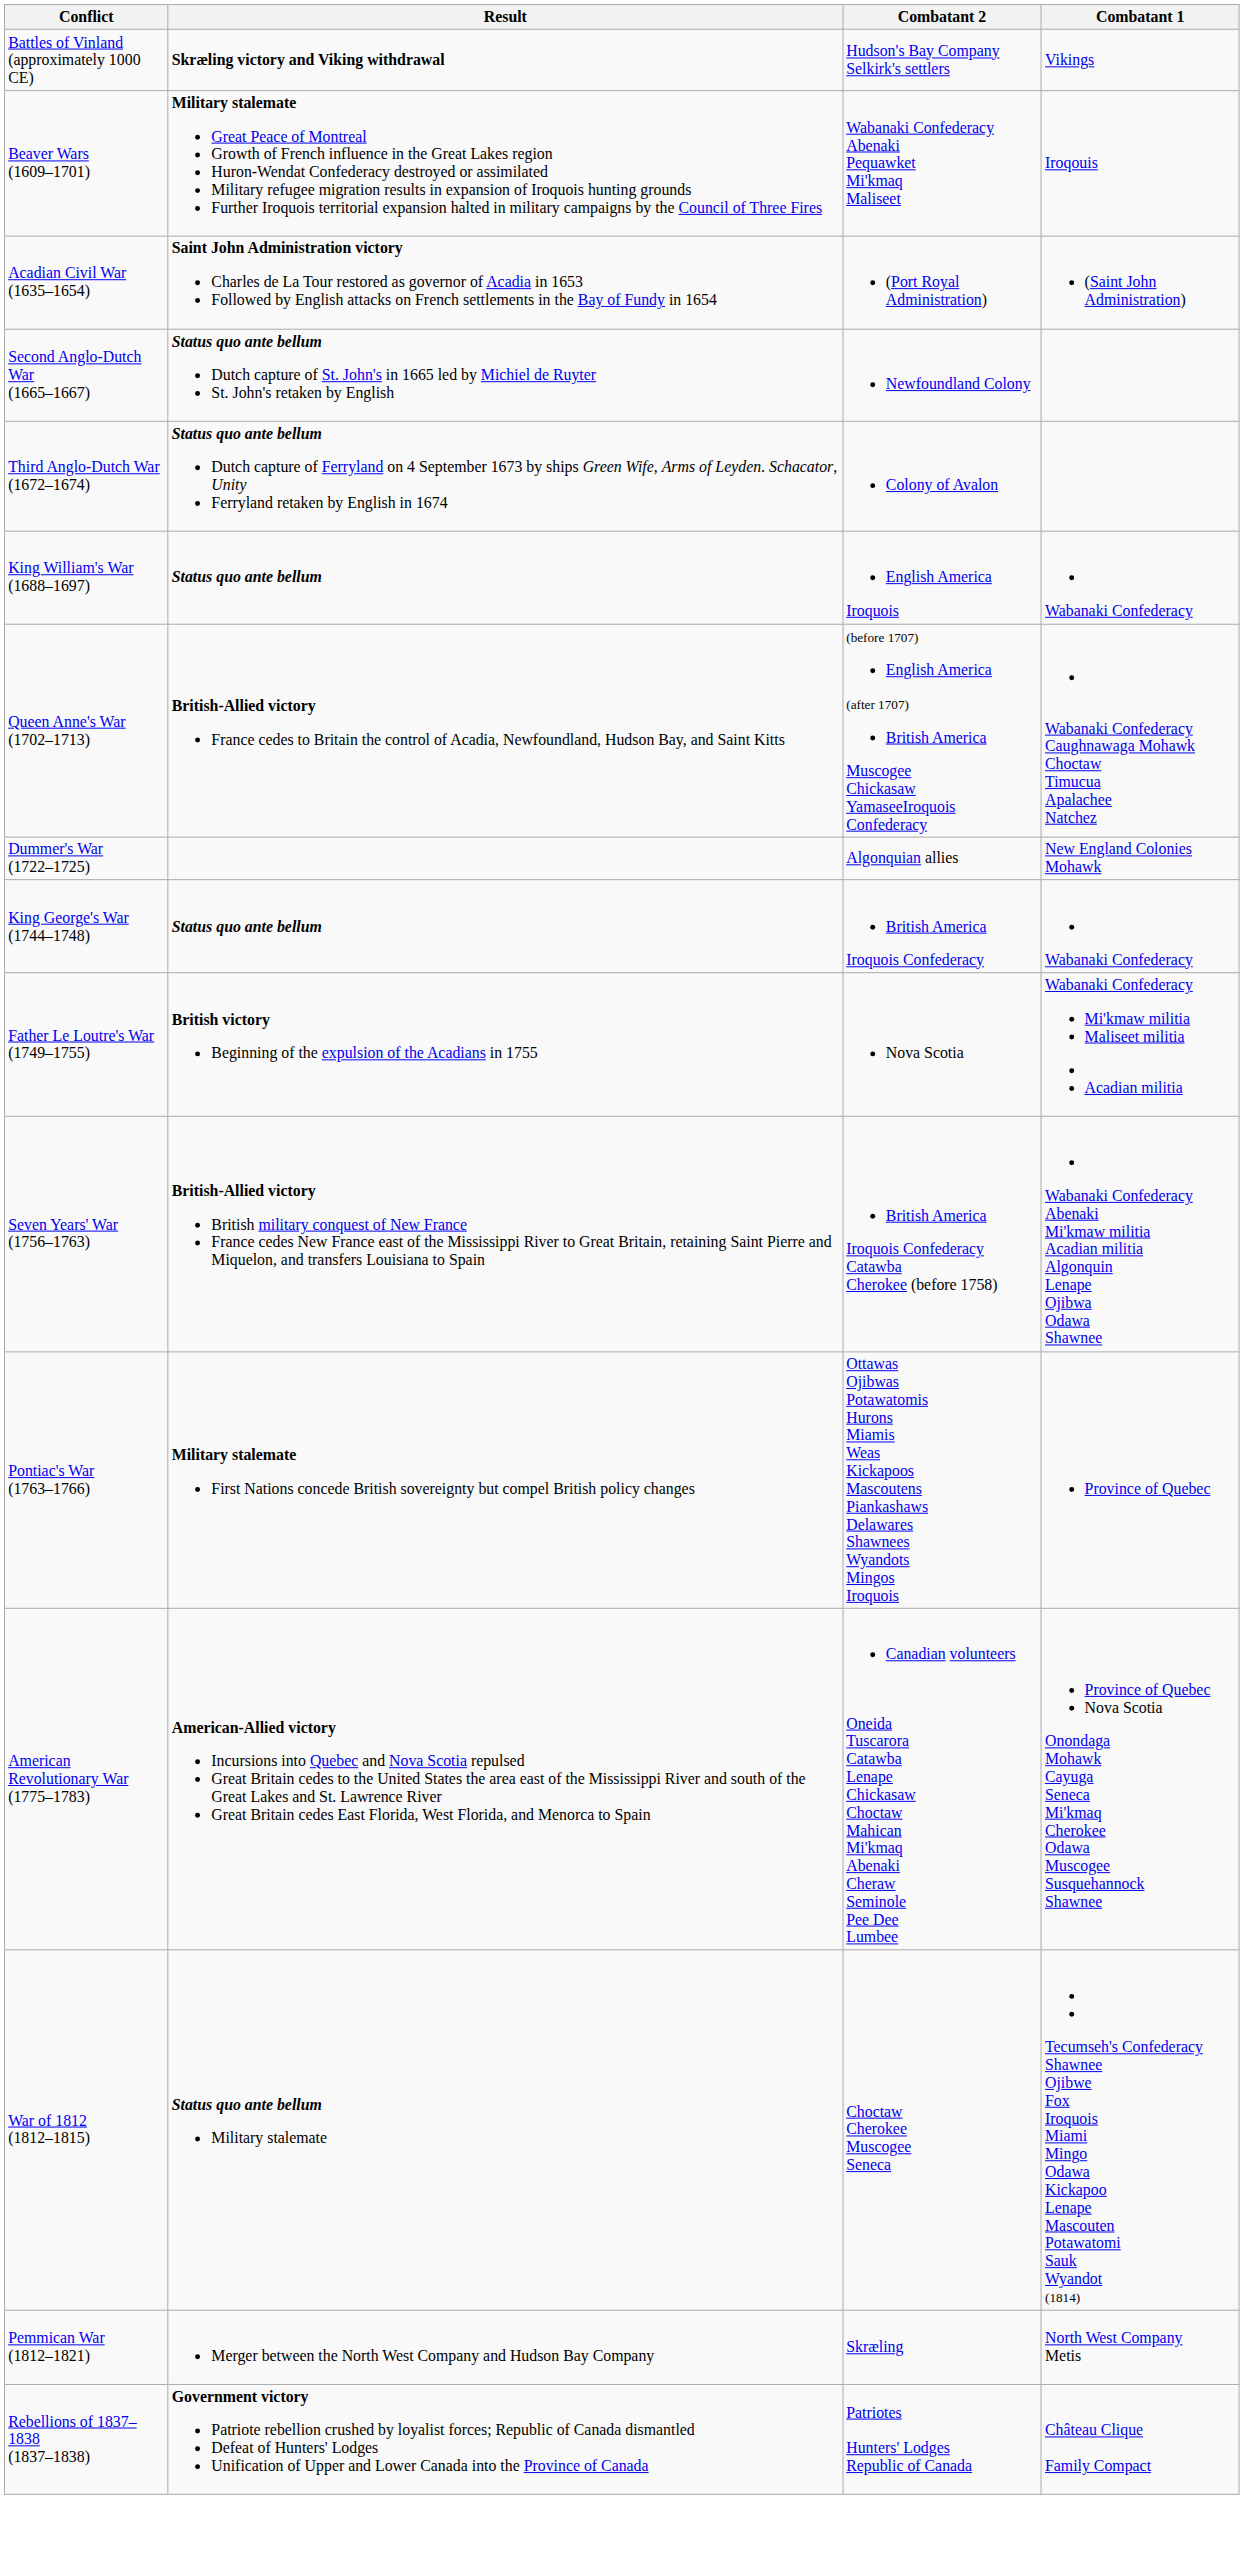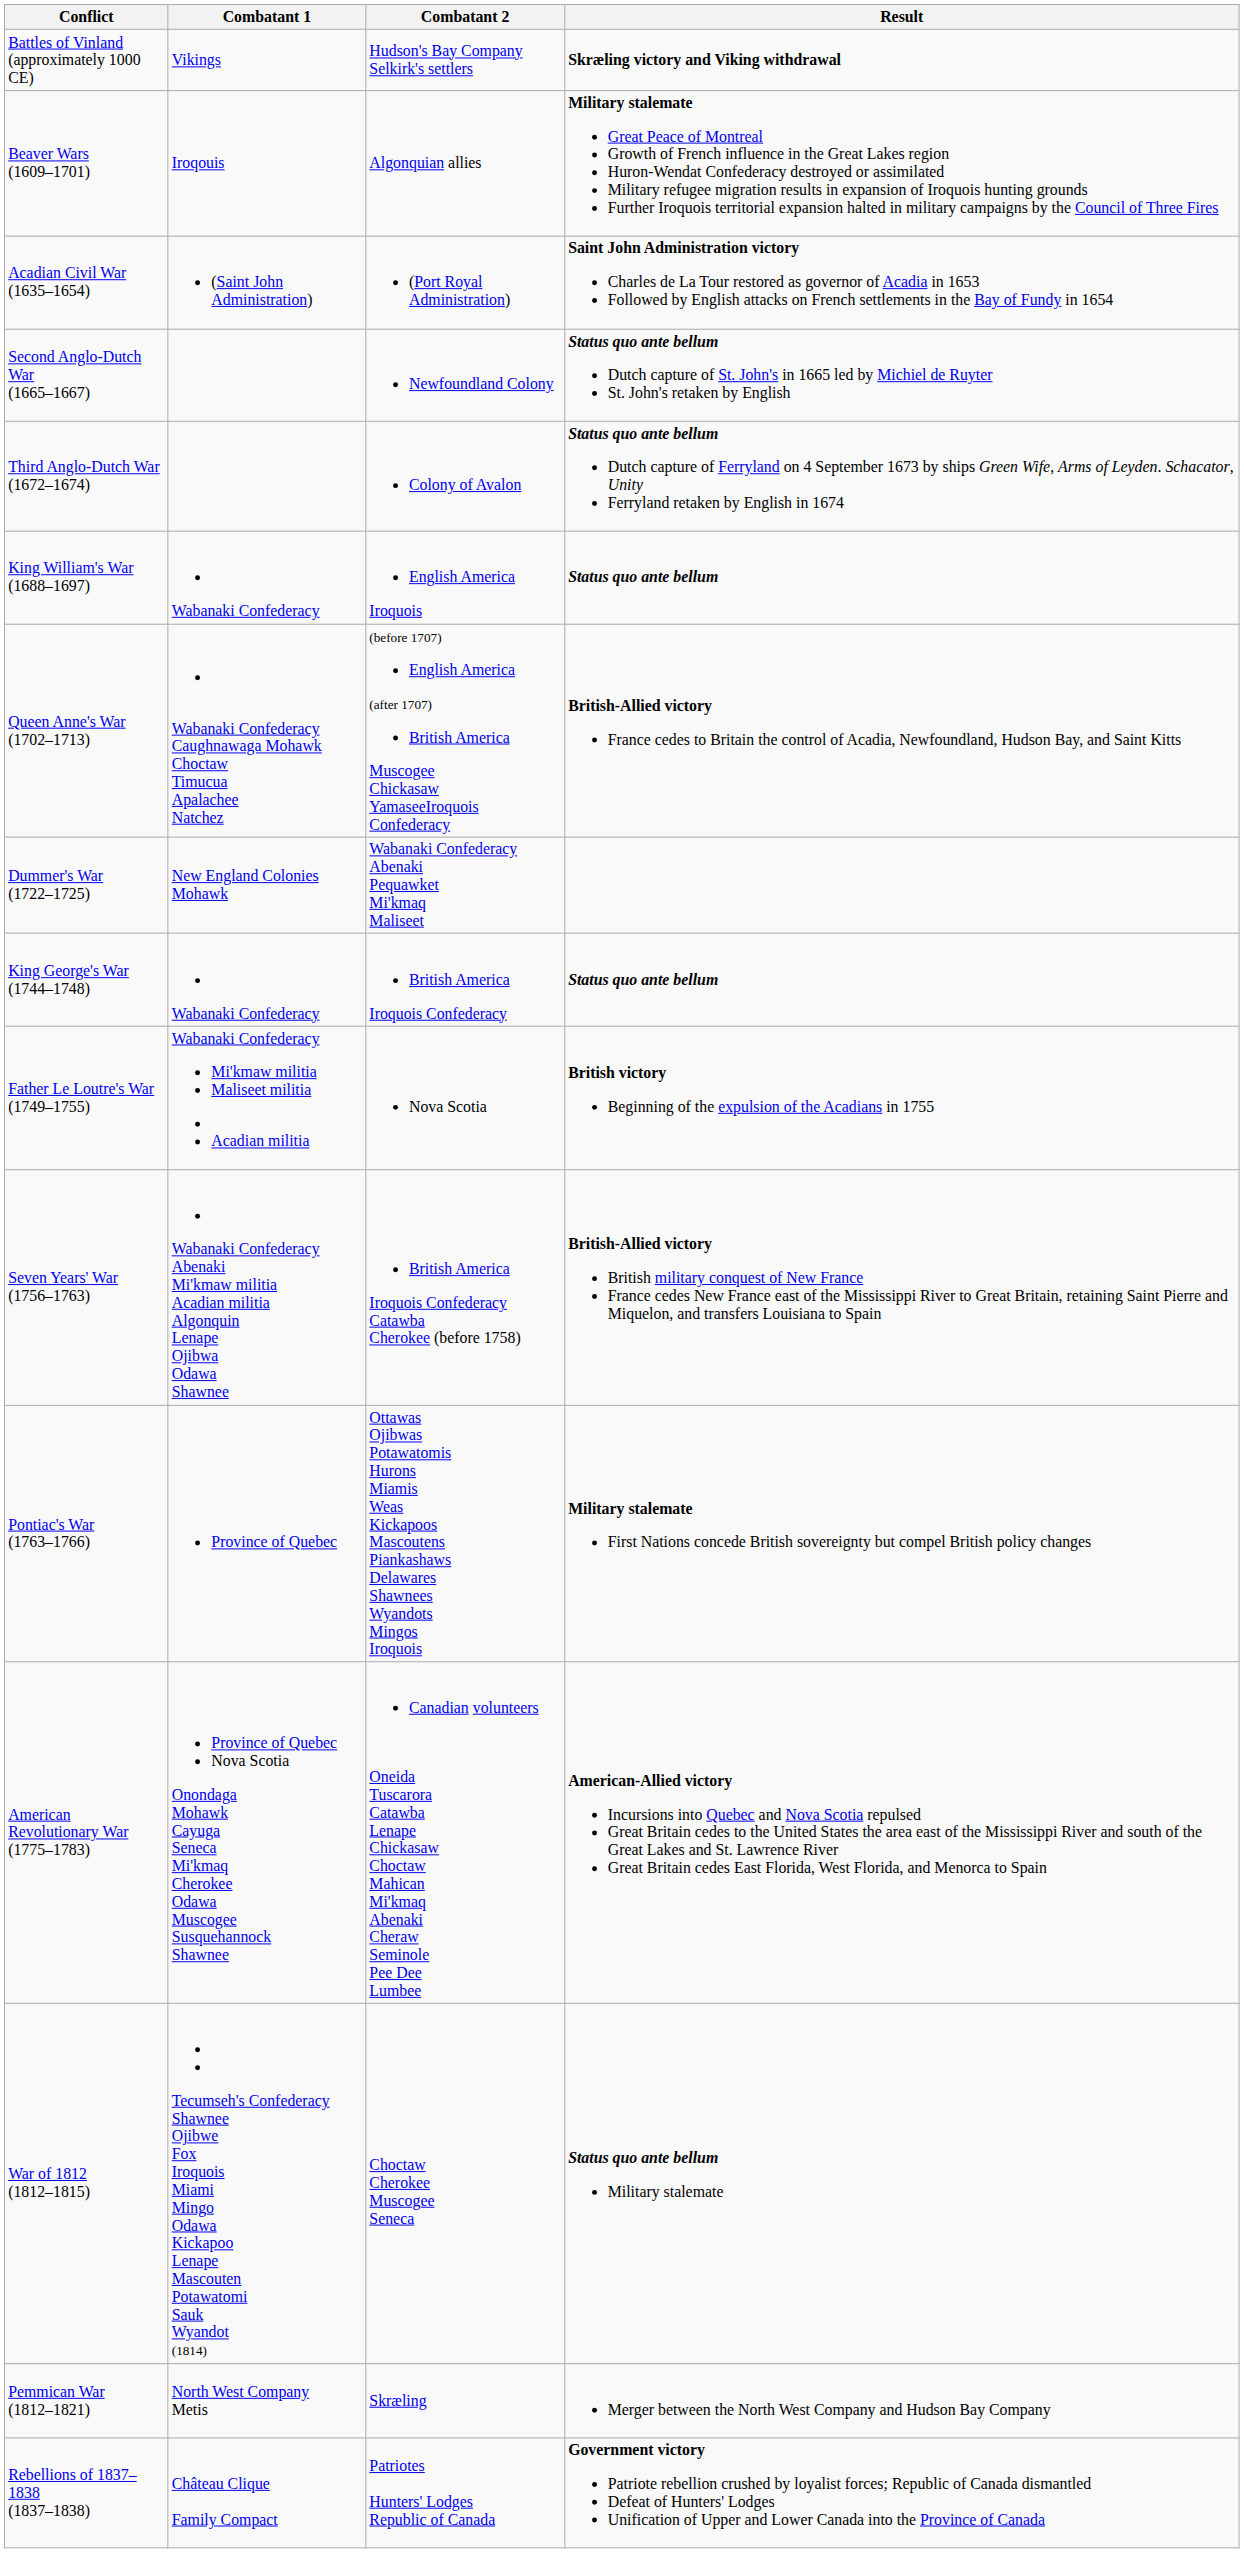columns swapped: Combatant 1 <-> Result
Beaver Wars (1609–1701) | Combatant 2: Wabanaki Confederacy Abenaki Pequawket Mi'kmaq Maliseet -> Algonquian allies
Dummer's War (1722–1725) | Combatant 2: Algonquian allies -> Wabanaki Confederacy Abenaki Pequawket Mi'kmaq Maliseet
